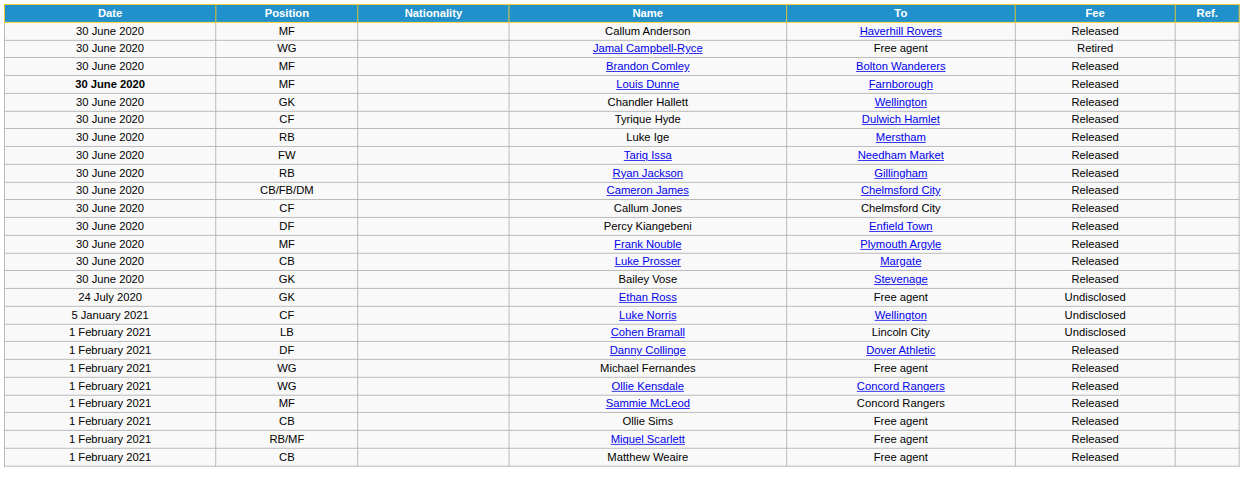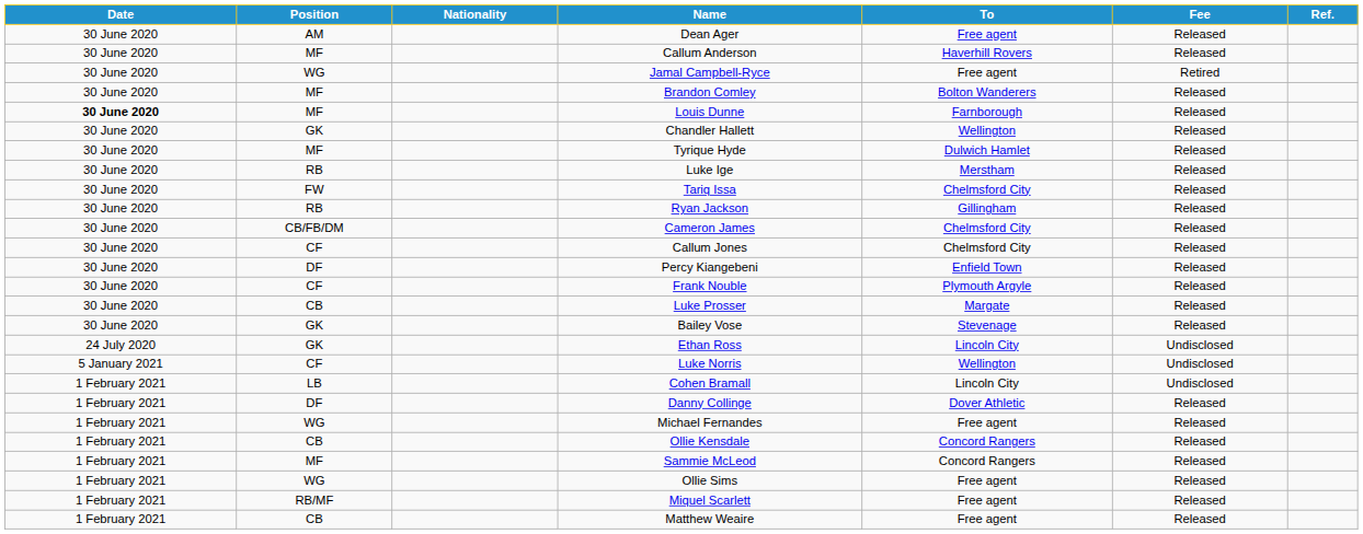+ row: 30 June 2020 | AM | Dean Ager | Free agent | Released
Tyrique Hyde | Position: CF -> MF
Tariq Issa | To: Needham Market -> Chelmsford City
Frank Nouble | Position: MF -> CF
Ethan Ross | To: Free agent -> Lincoln City
Ollie Kensdale | Position: WG -> CB
Ollie Sims | Position: CB -> WG
